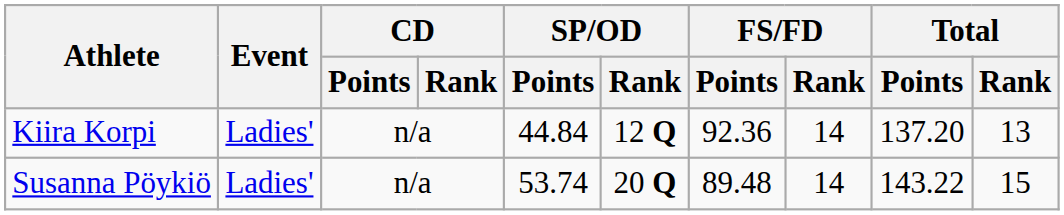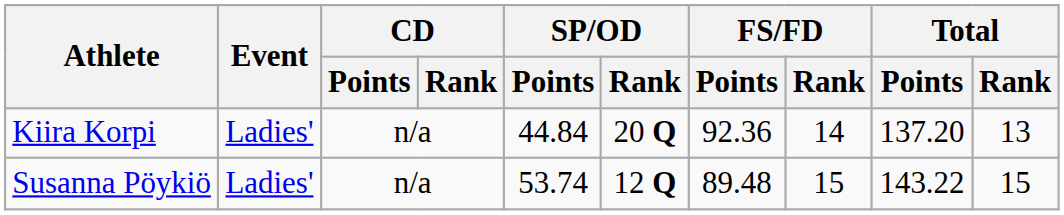Kiira Korpi | SP/OD / Rank: 12 Q -> 20 Q
Susanna Pöykiö | SP/OD / Rank: 20 Q -> 12 Q
Susanna Pöykiö | FS/FD / Rank: 14 -> 15
